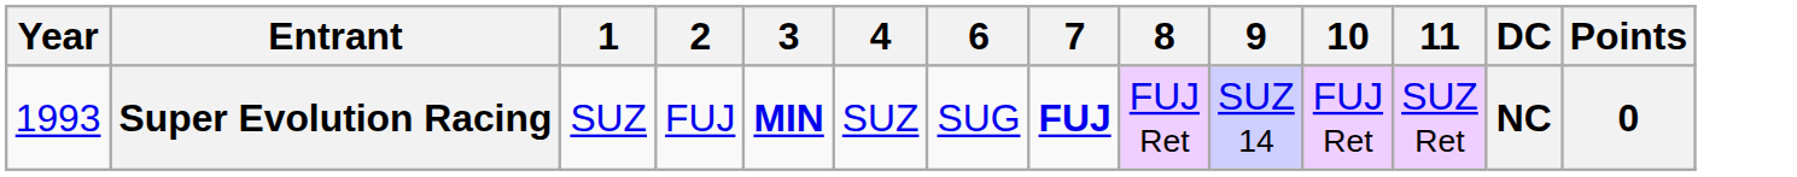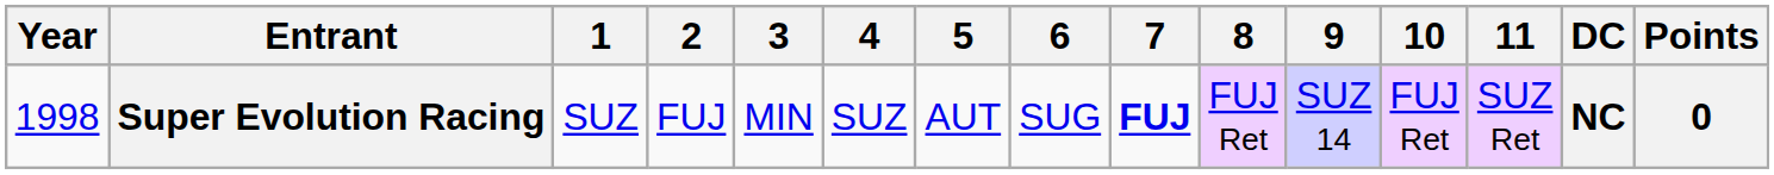+ column: 5 | AUT
Super Evolution Racing | Year: 1993 -> 1998
Super Evolution Racing | 3: bold -> normal
